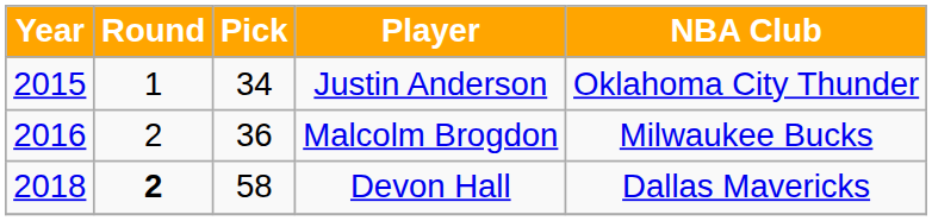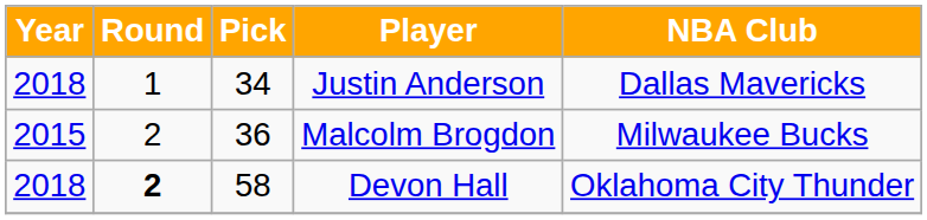Justin Anderson | Year: 2015 -> 2018
Justin Anderson | NBA Club: Oklahoma City Thunder -> Dallas Mavericks
Malcolm Brogdon | Year: 2016 -> 2015
Devon Hall | NBA Club: Dallas Mavericks -> Oklahoma City Thunder
